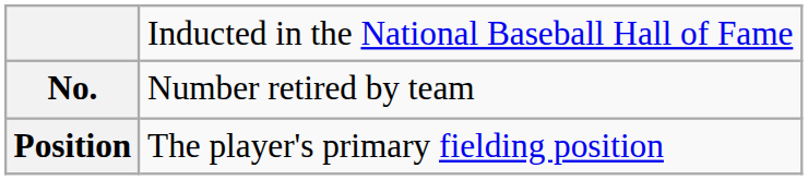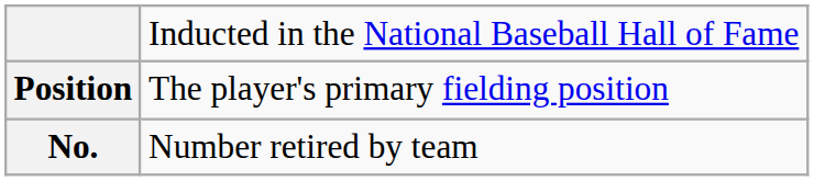rows swapped: No. <-> Position
